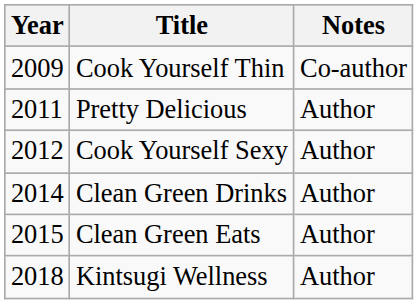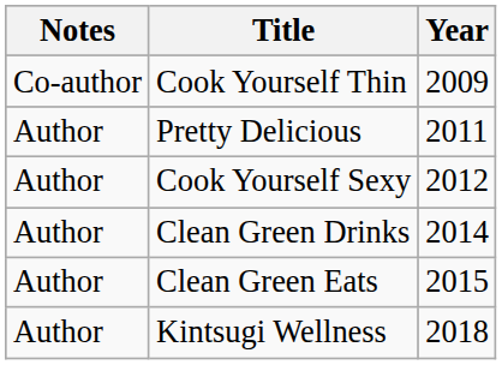columns swapped: Year <-> Notes
